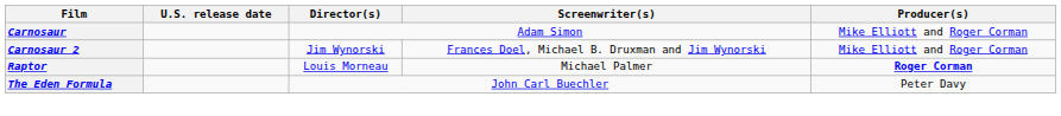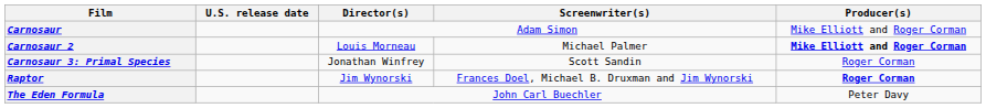Carnosaur 2 | Director(s): Jim Wynorski -> Louis Morneau
Carnosaur 2 | Screenwriter(s): Frances Doel, Michael B. Druxman and Jim Wynorski -> Michael Palmer
Carnosaur 2 | Producer(s): normal -> bold
+ row: Carnosaur 3: Primal Species | Jonathan Winfrey | Scott Sandin | Roger Corman
Raptor | Director(s): Louis Morneau -> Jim Wynorski
Raptor | Screenwriter(s): Michael Palmer -> Frances Doel, Michael B. Druxman and Jim Wynorski
